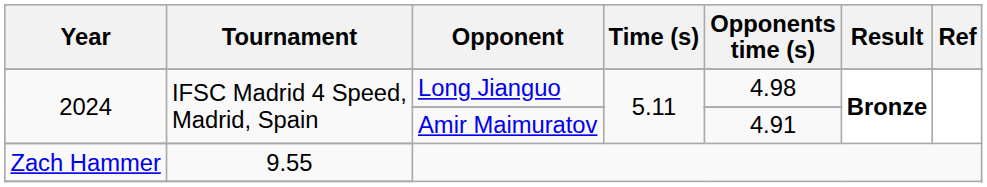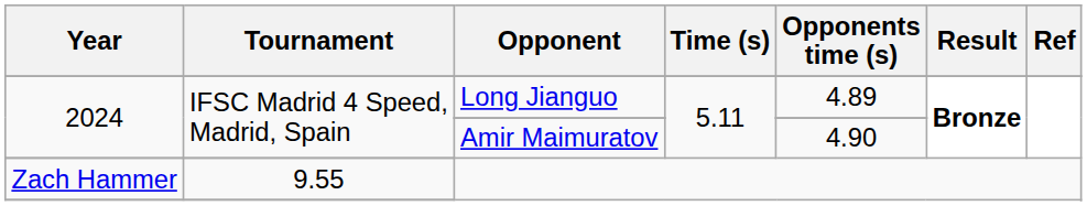Long Jianguo | Opponents time (s): 4.98 -> 4.89
Amir Maimuratov | Opponents time (s): 4.91 -> 4.90
